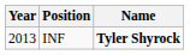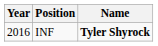INF | Year: 2013 -> 2016
